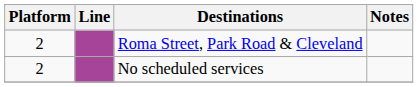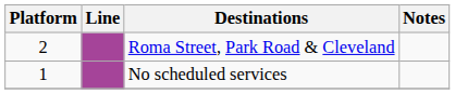No scheduled services | Platform: 2 -> 1
